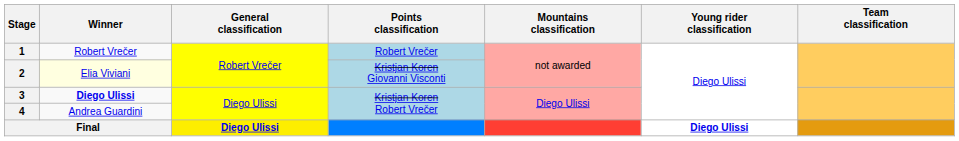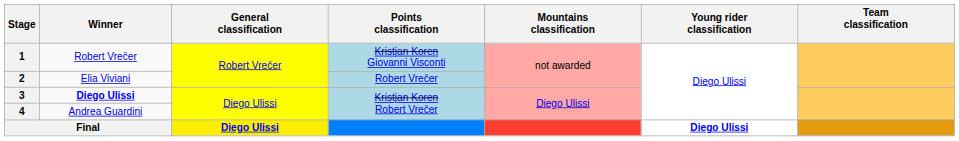1 | Points classification: Robert Vrečer -> Kristjan Koren Giovanni Visconti
2 | Winner: lightyellow background -> no background
2 | Points classification: Kristjan Koren Giovanni Visconti -> Robert Vrečer
